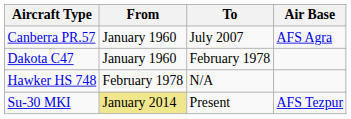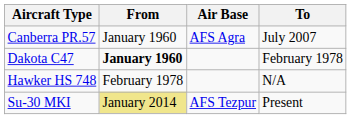columns swapped: To <-> Air Base
Dakota C47 | From: normal -> bold
